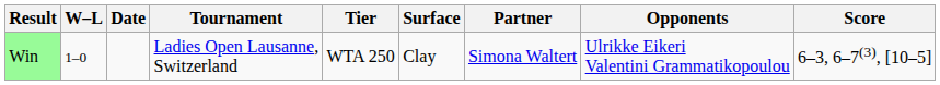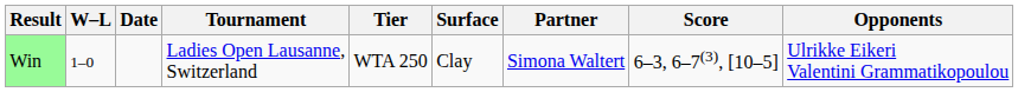columns swapped: Opponents <-> Score
